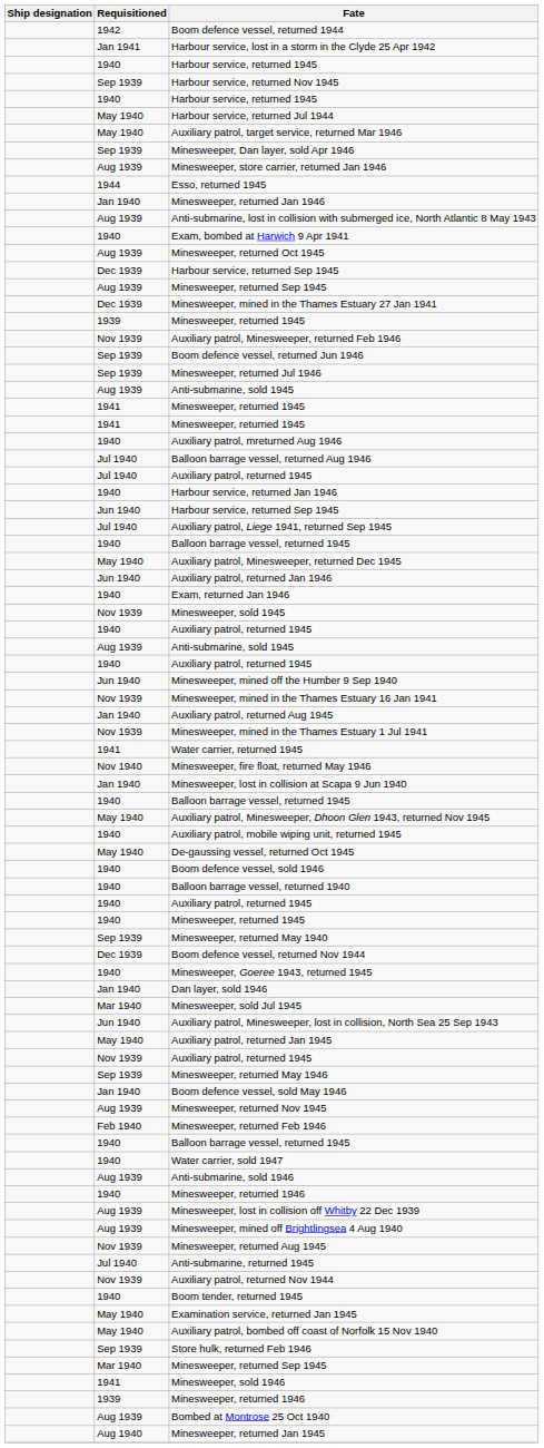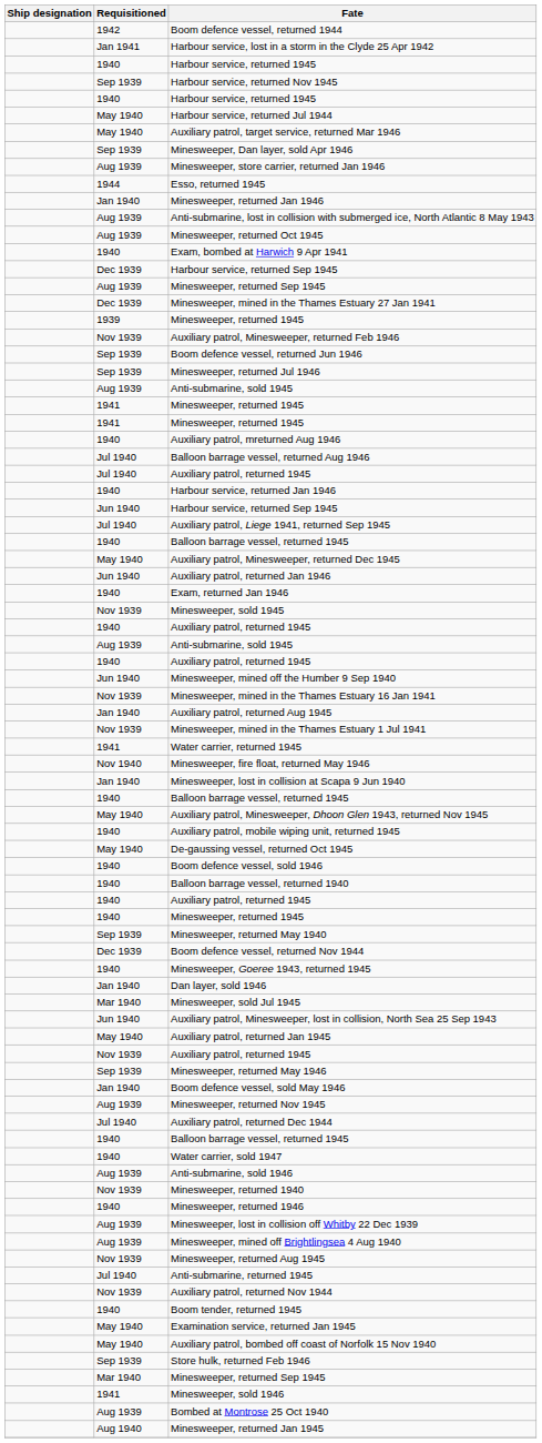rows swapped: Minesweeper, returned Oct 1945 <-> Exam, bombed at Harwich 9 Apr 1941
+ row: Jul 1940 | Auxiliary patrol, returned Dec 1944
- row: Feb 1940 | Minesweeper, returned Feb 1946
+ row: Nov 1939 | Minesweeper, returned 1940
- row: 1939 | Minesweeper, returned 1946
